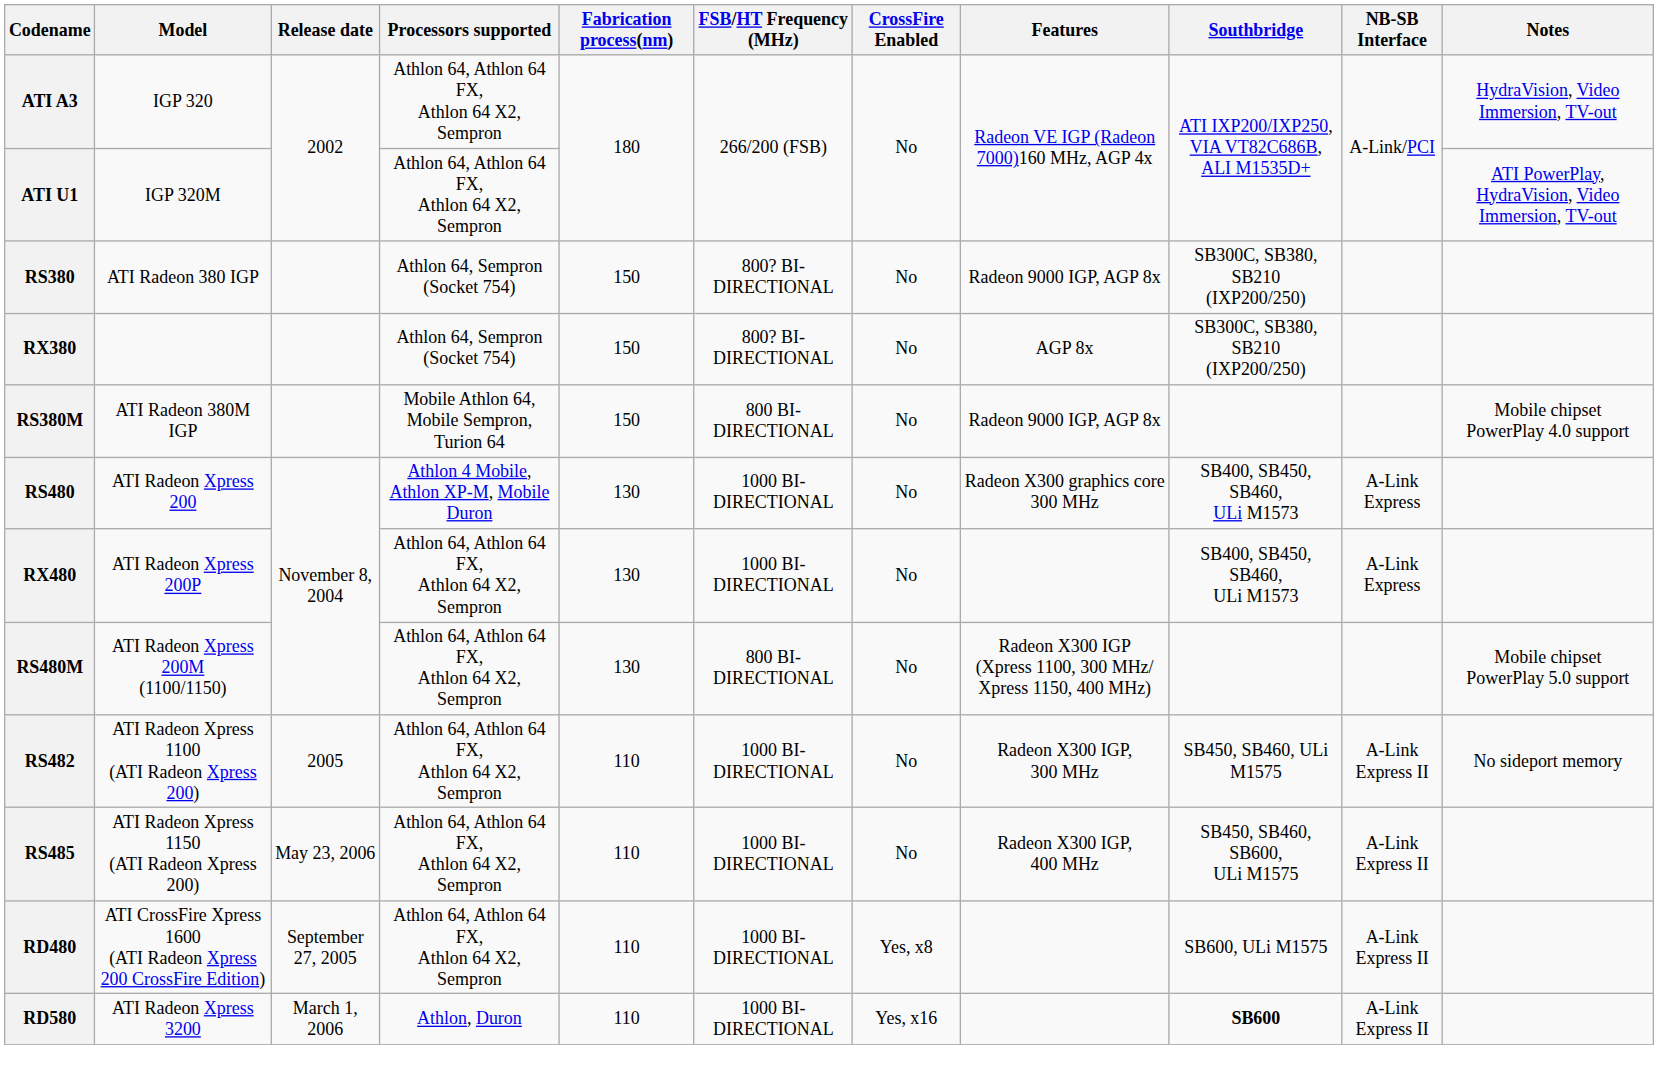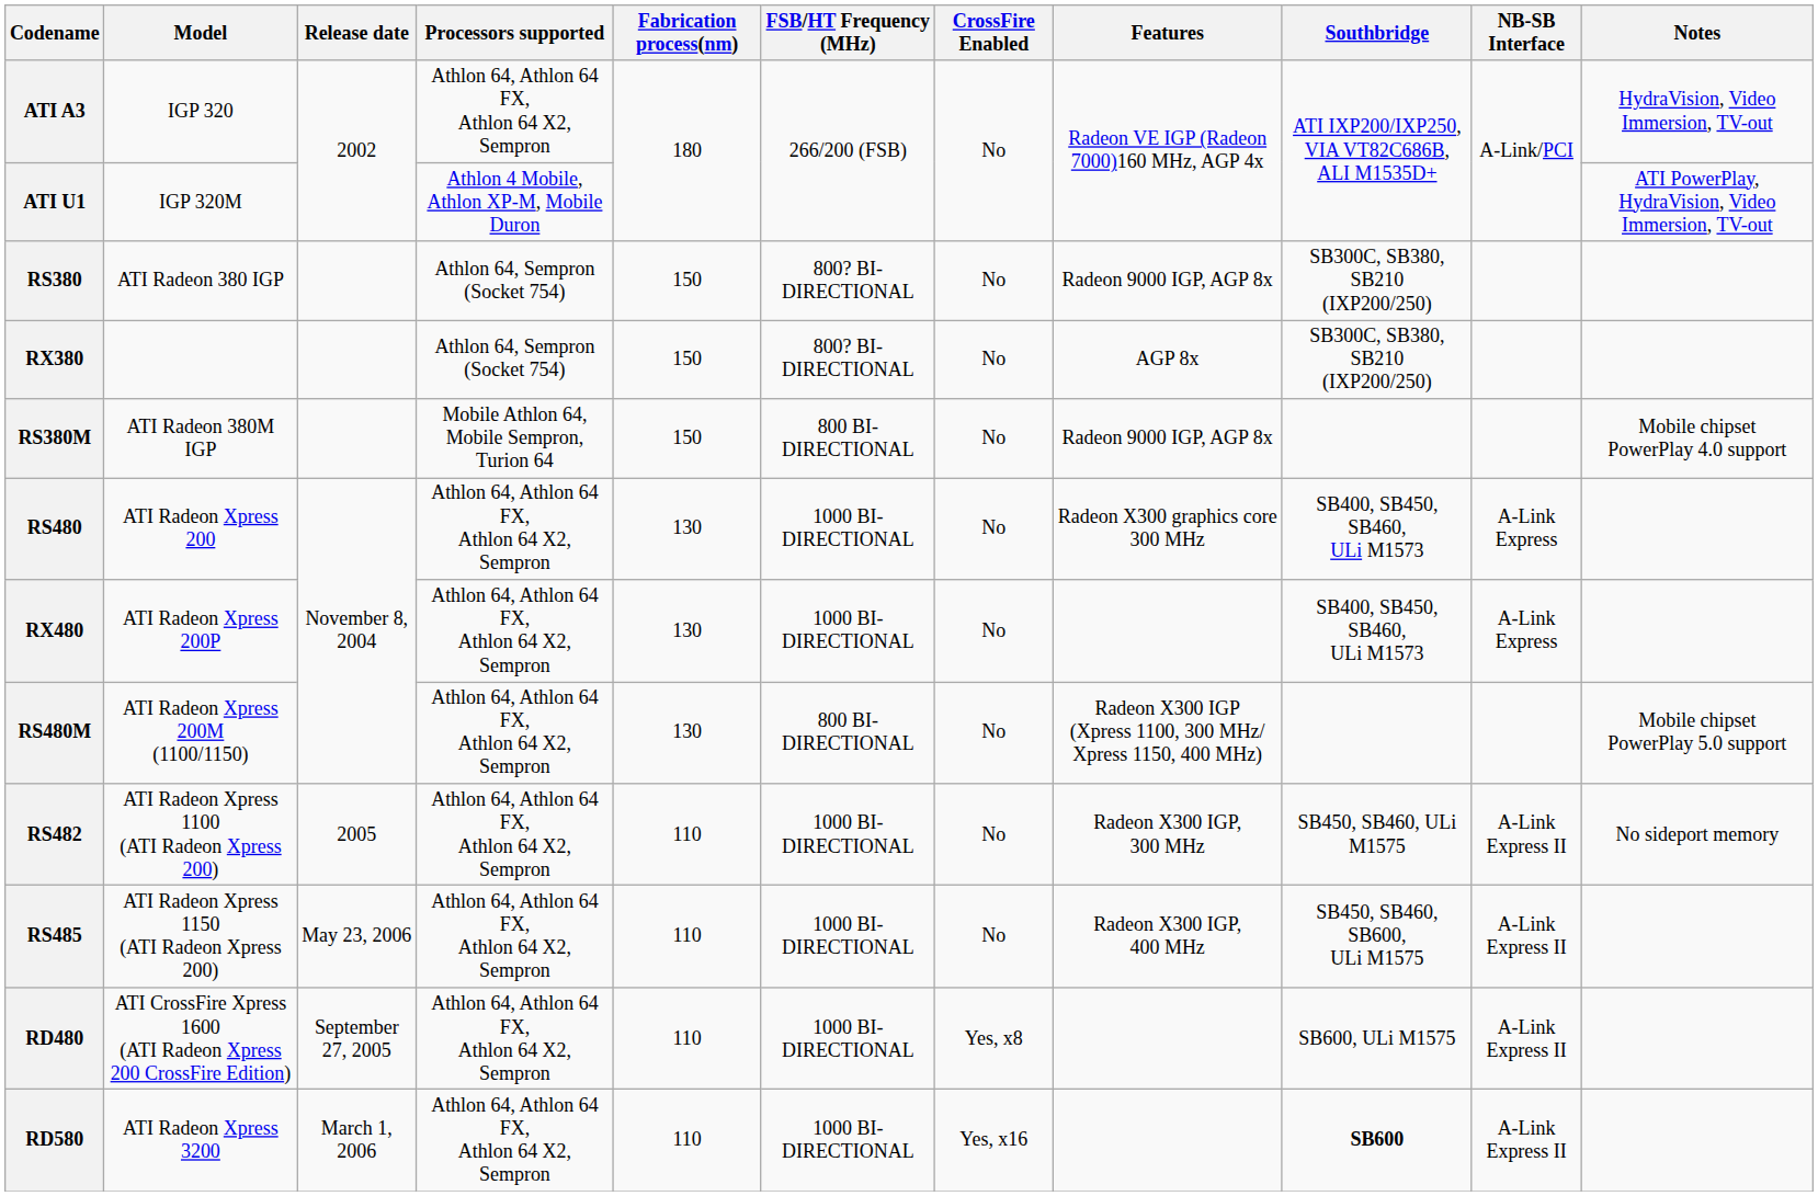ATI U1 | Processors supported: Athlon 64, Athlon 64 FX, Athlon 64 X2, Sempron -> Athlon 4 Mobile, Athlon XP-M, Mobile Duron
RS480 | Processors supported: Athlon 4 Mobile, Athlon XP-M, Mobile Duron -> Athlon 64, Athlon 64 FX, Athlon 64 X2, Sempron
RD580 | Processors supported: Athlon, Duron -> Athlon 64, Athlon 64 FX, Athlon 64 X2, Sempron
